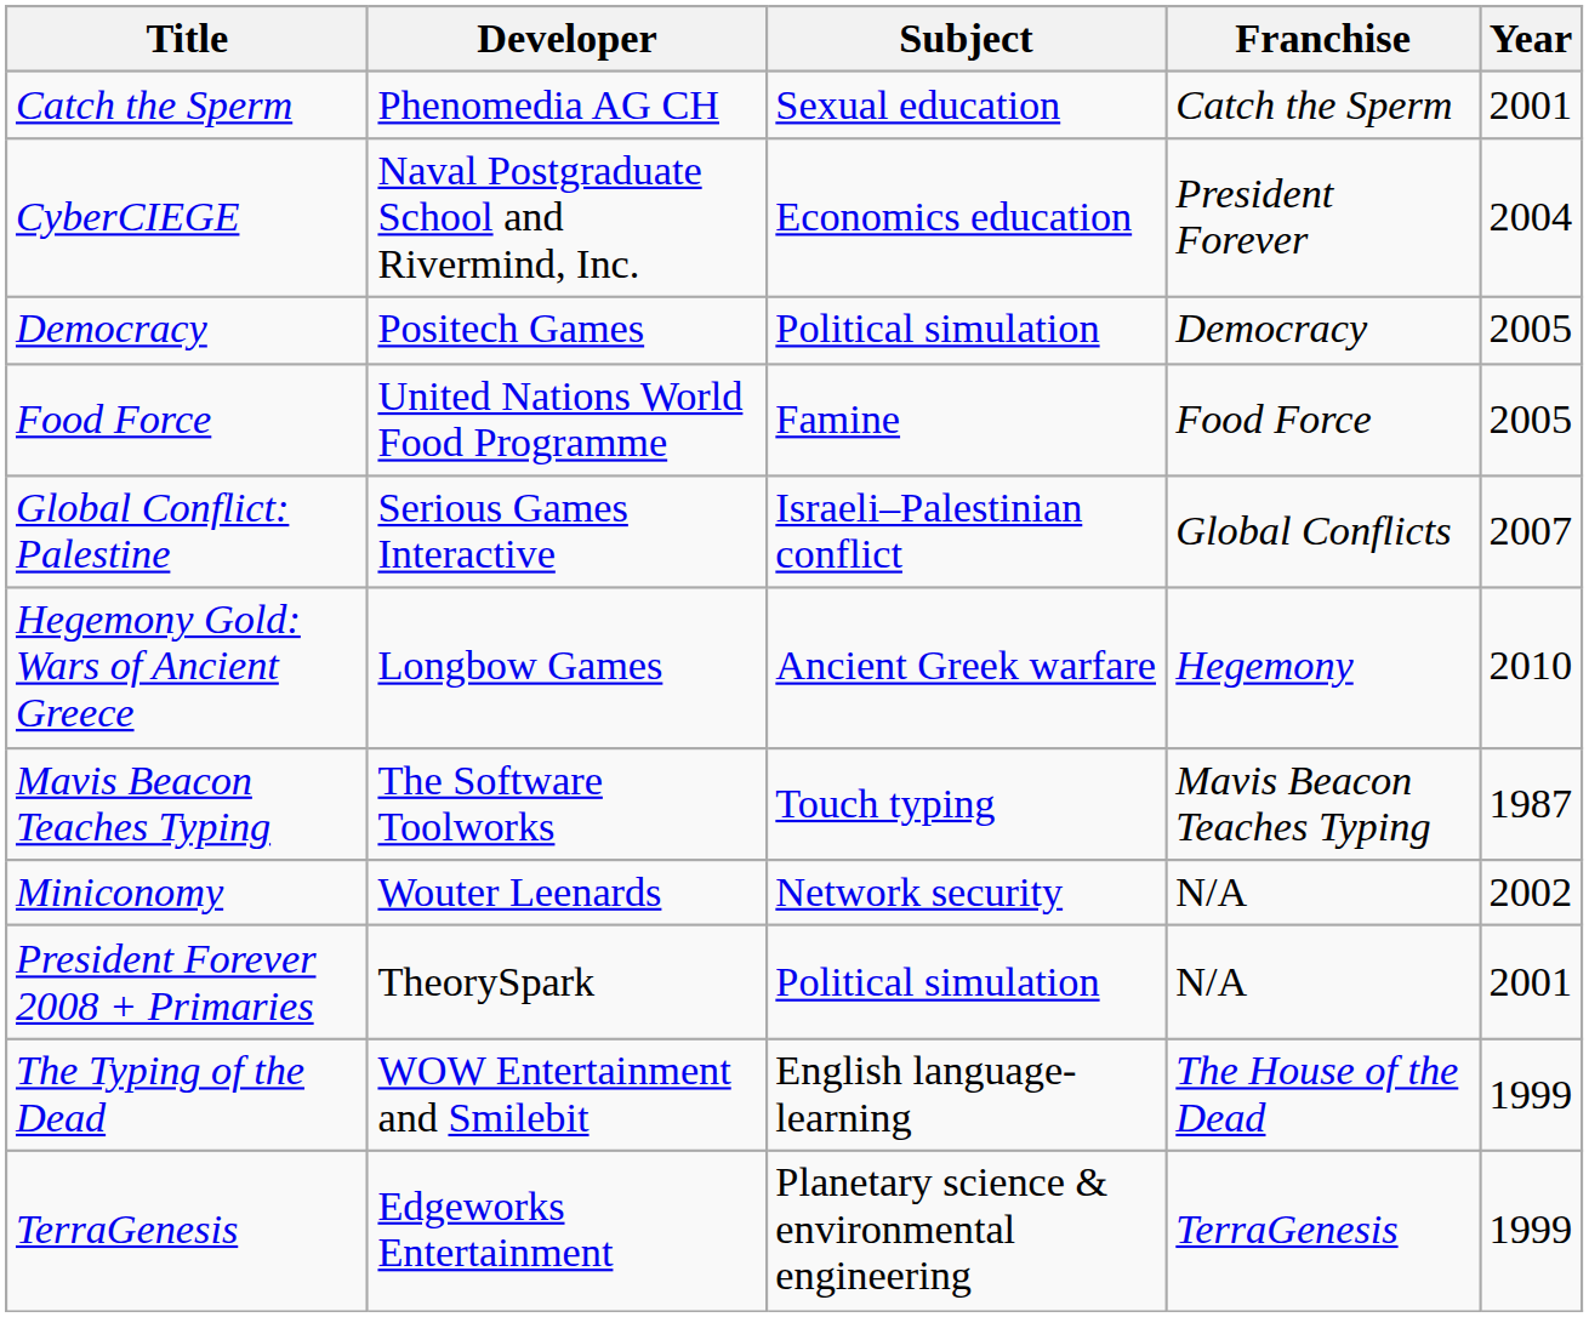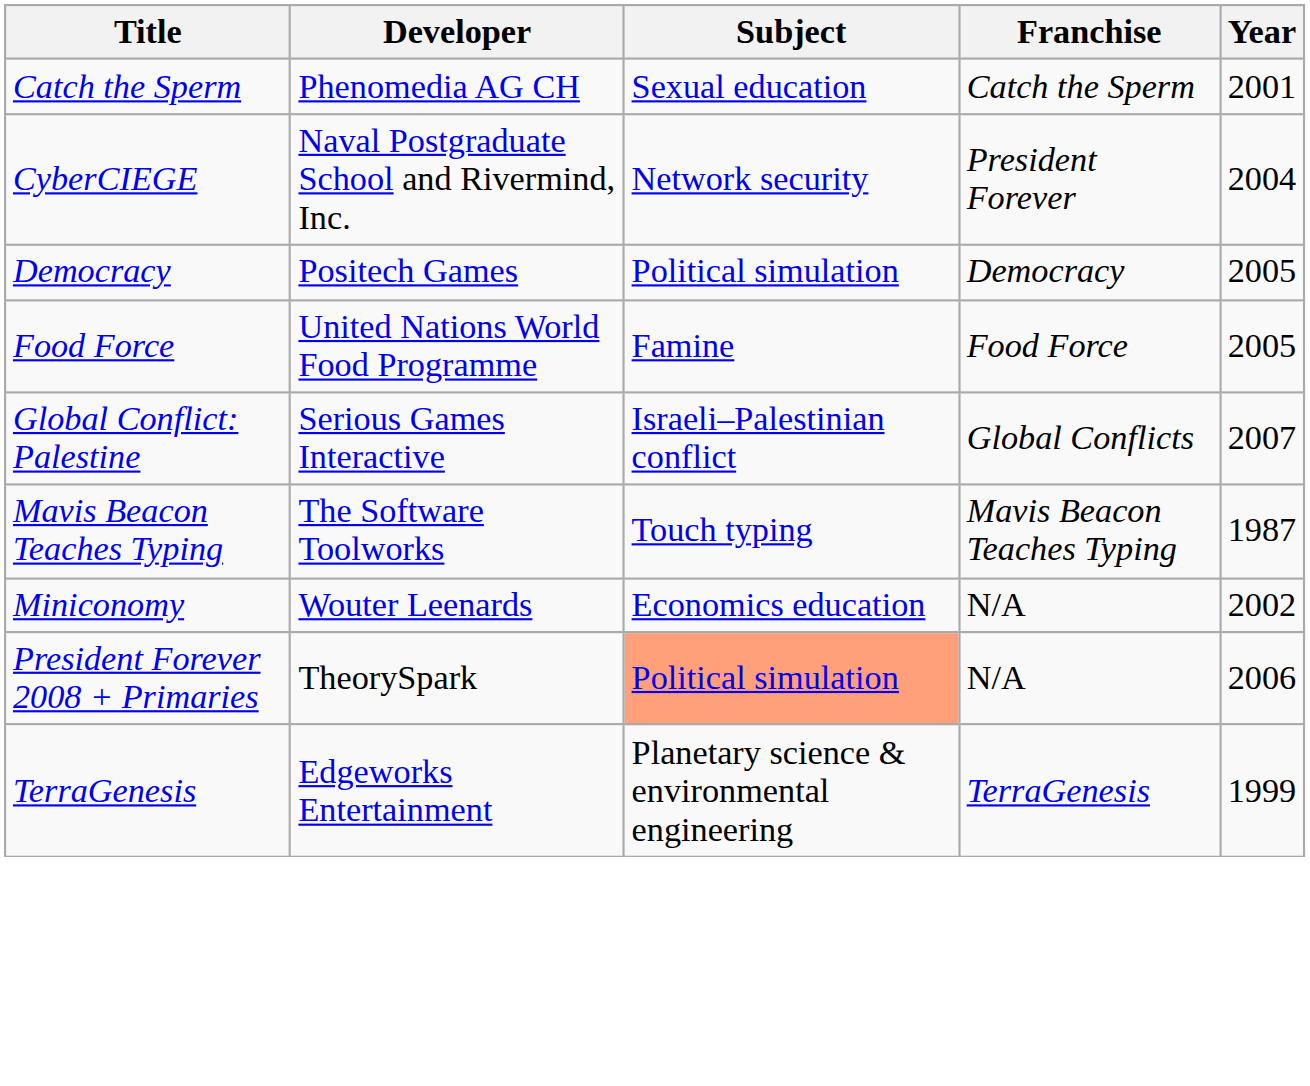CyberCIEGE | Subject: Economics education -> Network security
- row: Hegemony Gold: Wars of Ancient Greece | Longbow Games | Ancient Greek warfare | Hegemony | 2010
Miniconomy | Subject: Network security -> Economics education
President Forever 2008 + Primaries | Subject: no background -> lightsalmon background
President Forever 2008 + Primaries | Year: 2001 -> 2006
- row: The Typing of the Dead | WOW Entertainment and Smilebit | English language-learning | The House of the Dead | 1999
